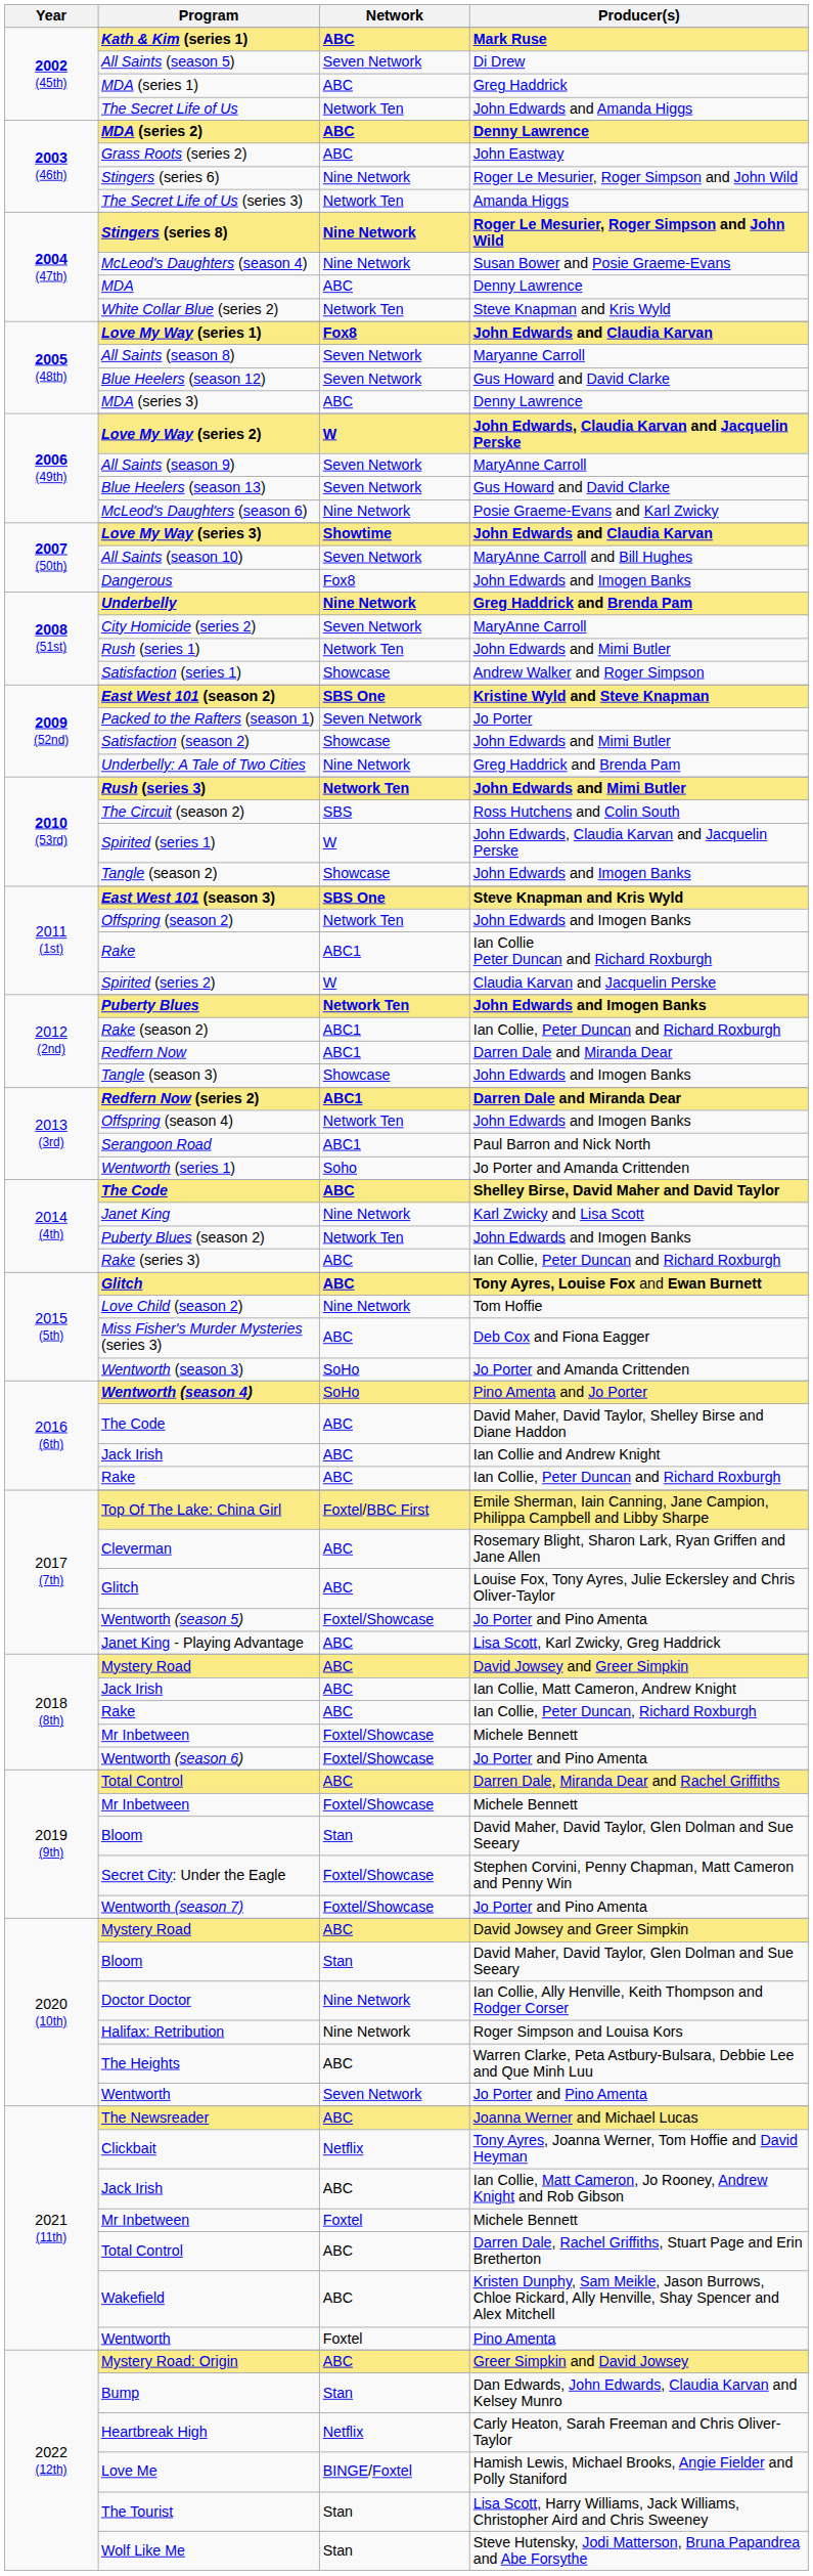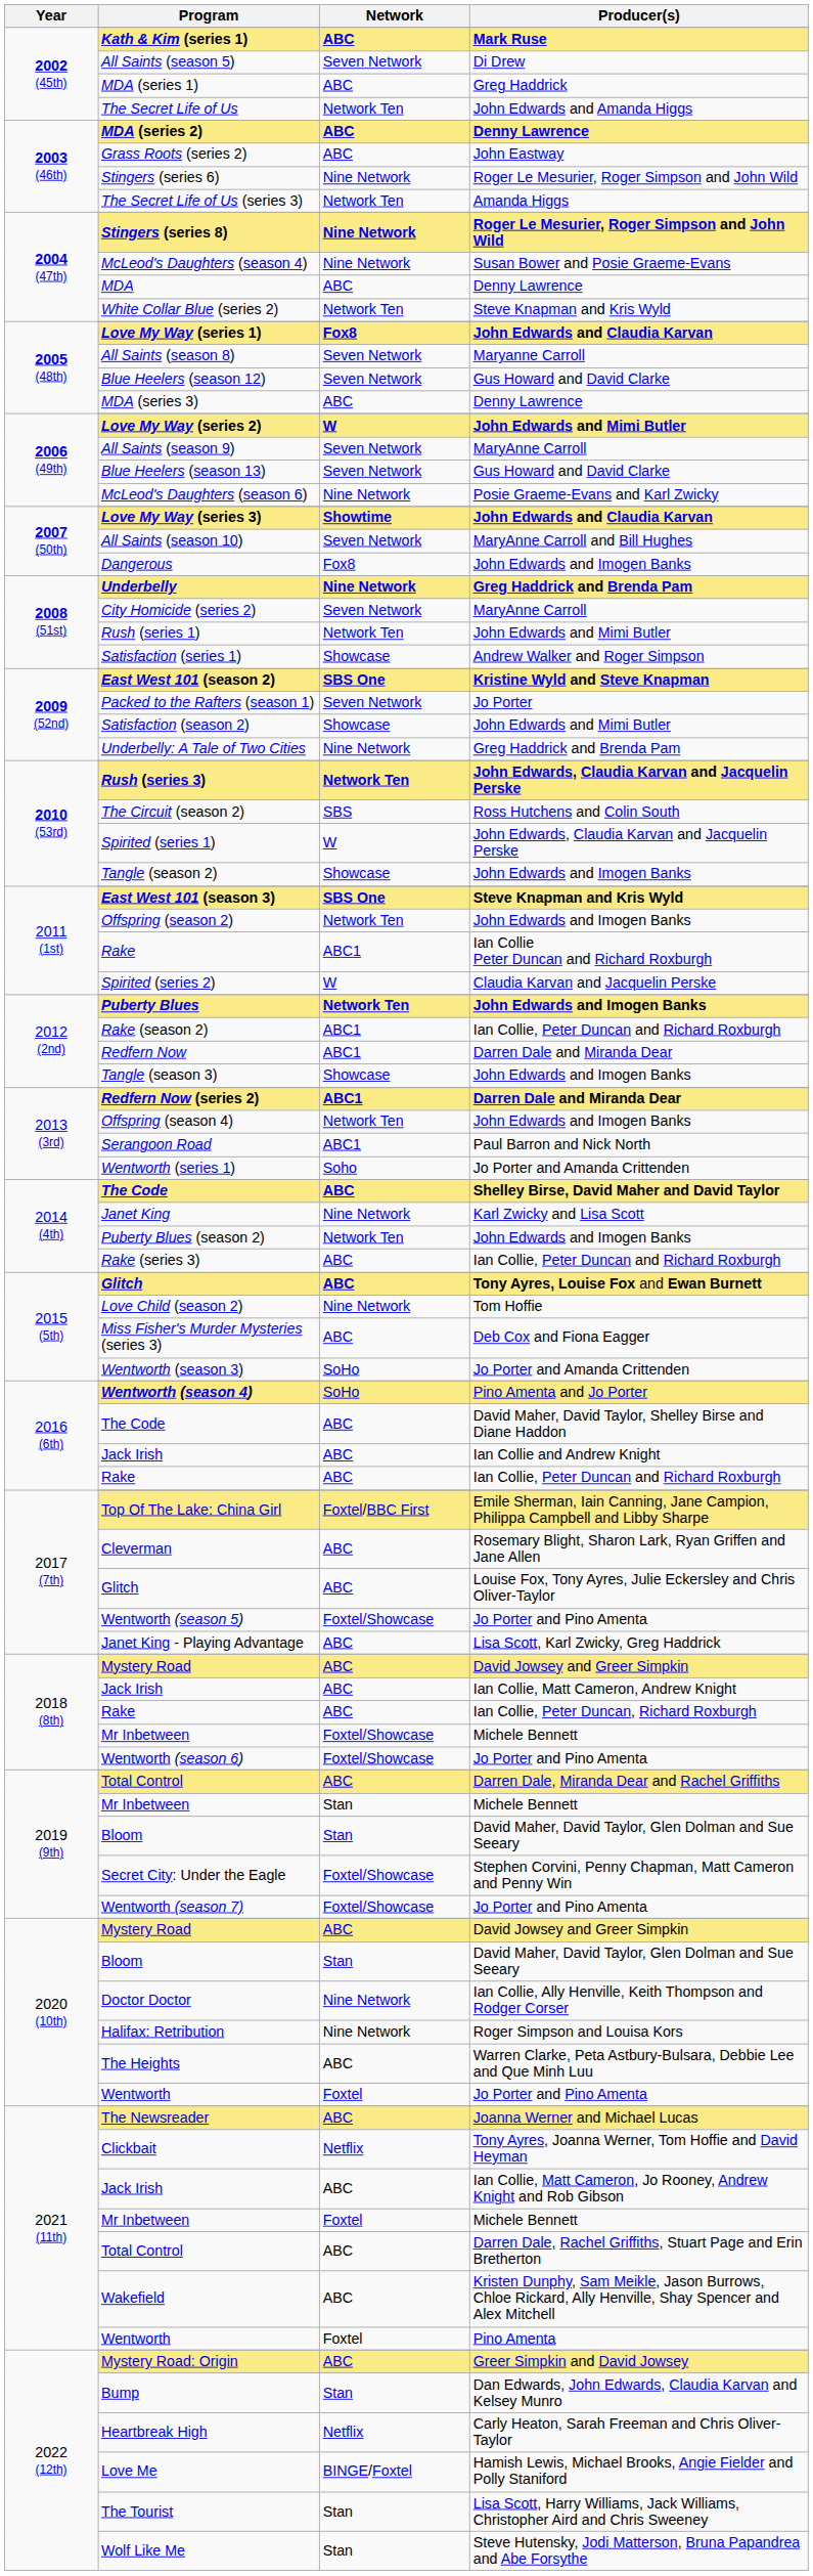Love My Way (series 2) | Producer(s): John Edwards, Claudia Karvan and Jacquelin Perske -> John Edwards and Mimi Butler
Rush (series 3) | Producer(s): John Edwards and Mimi Butler -> John Edwards, Claudia Karvan and Jacquelin Perske
2019 (9th) / Mr Inbetween | Network: Foxtel/Showcase -> Stan
2020 (10th) / Wentworth | Network: Seven Network -> Foxtel
